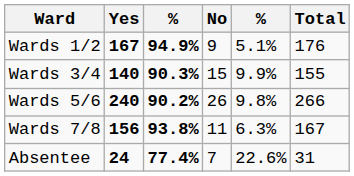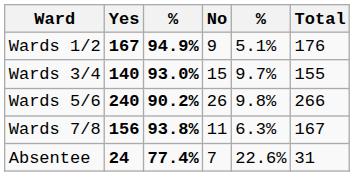Wards 3/4 | column 3: 90.3% -> 93.0%
Wards 3/4 | column 5: 9.9% -> 9.7%
